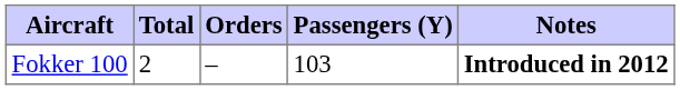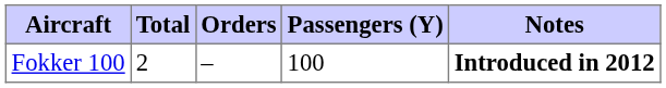Fokker 100 | Passengers (Y): 103 -> 100
